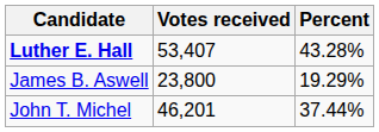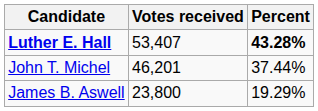Luther E. Hall | Percent: normal -> bold
rows swapped: John T. Michel <-> James B. Aswell
